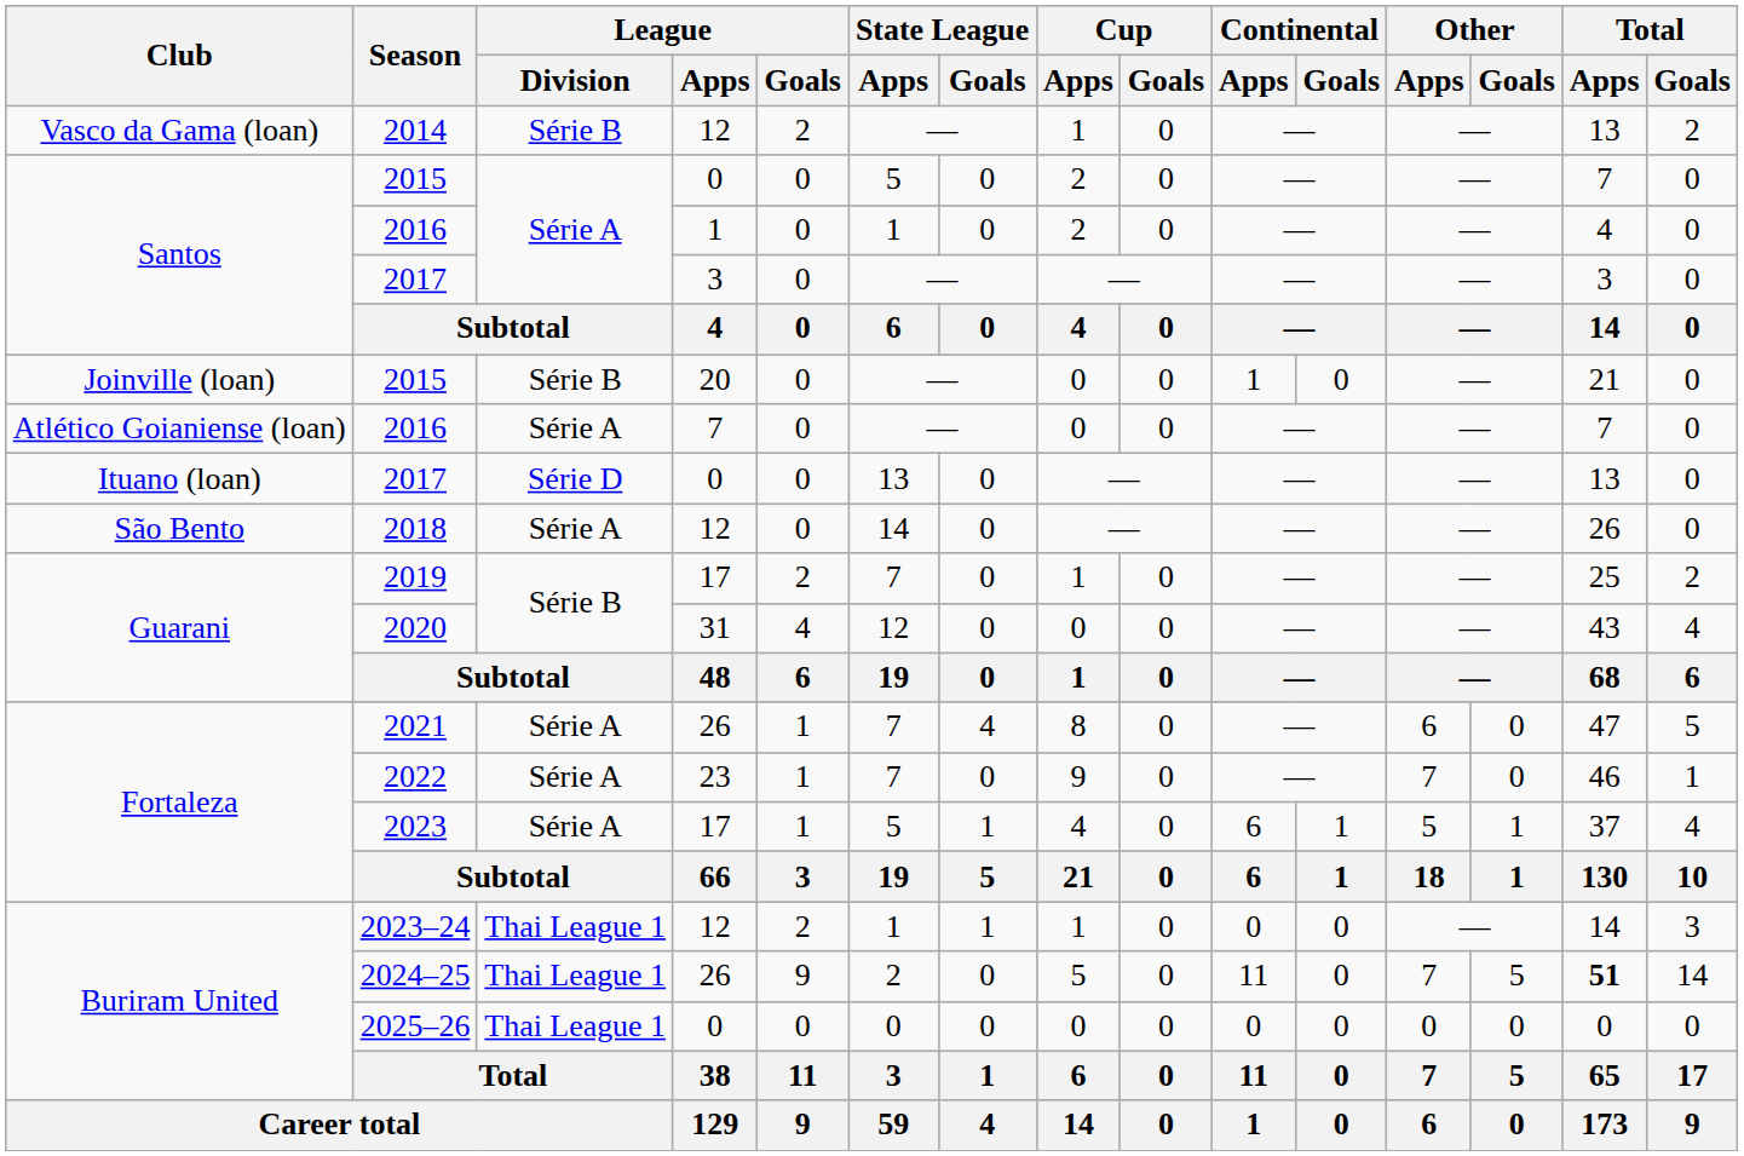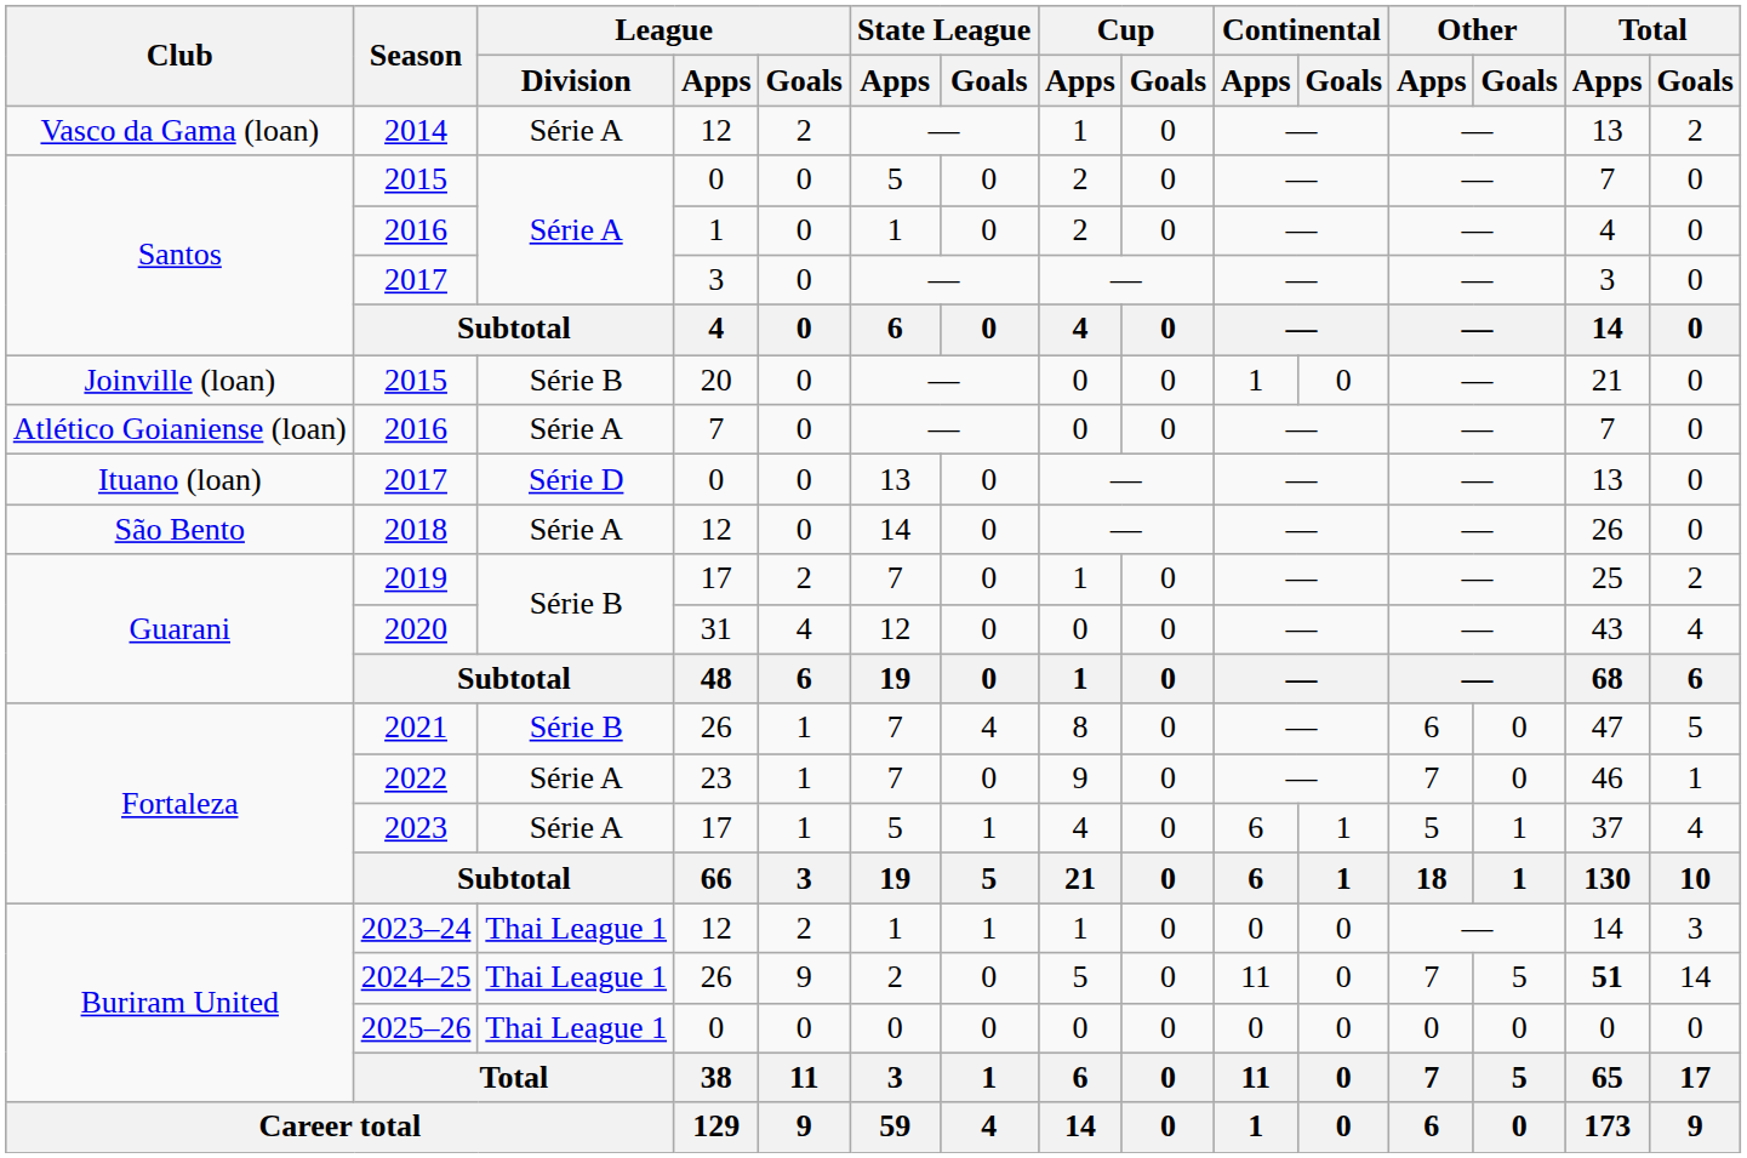2014 | League / Division: Série B -> Série A
2021 | League / Division: Série A -> Série B
